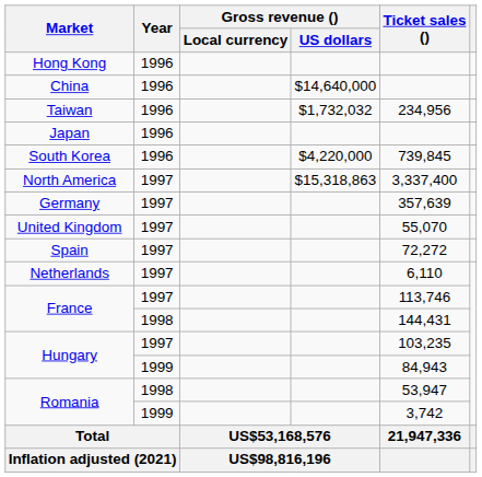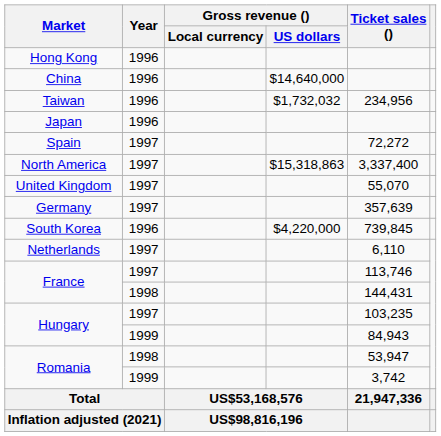rows swapped: South Korea <-> Spain
rows swapped: United Kingdom <-> Germany
